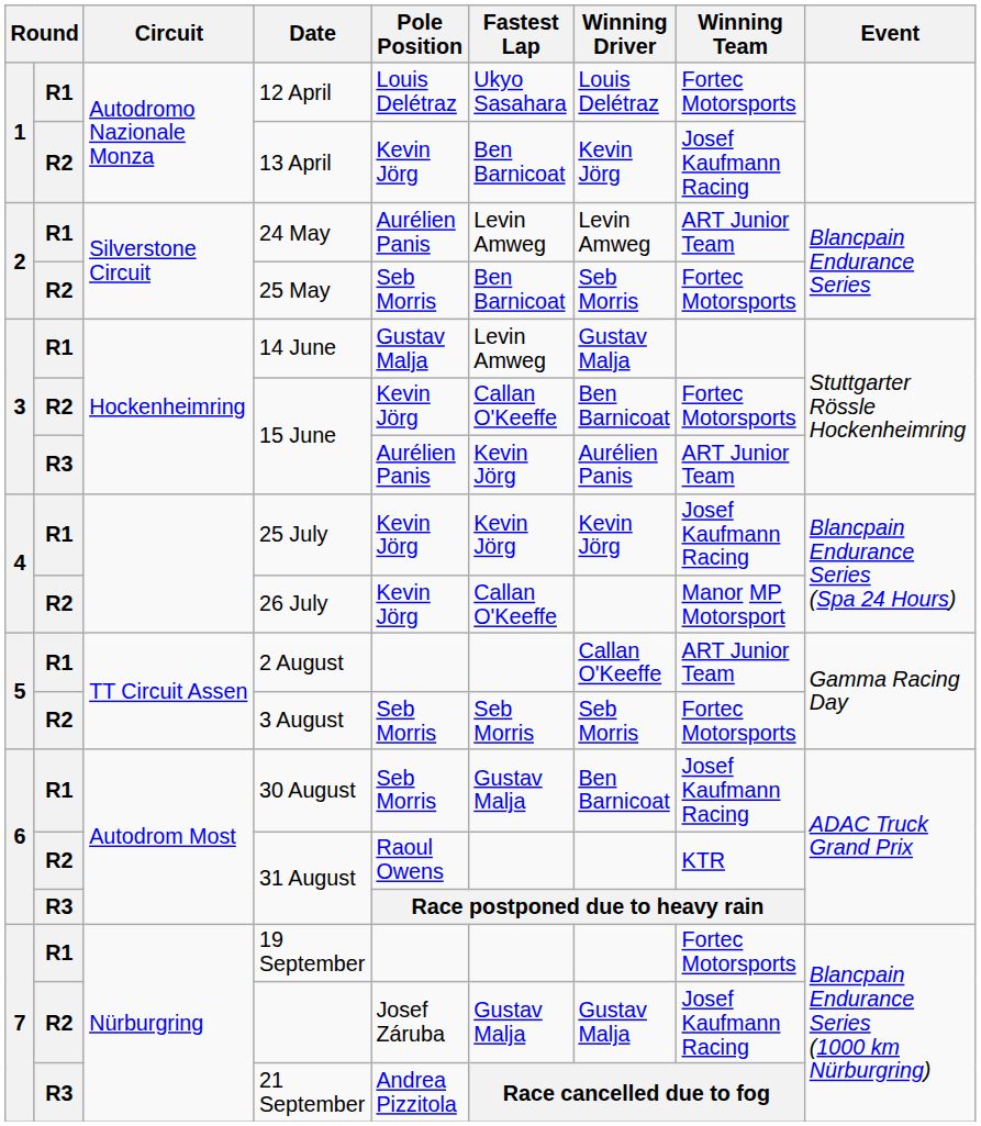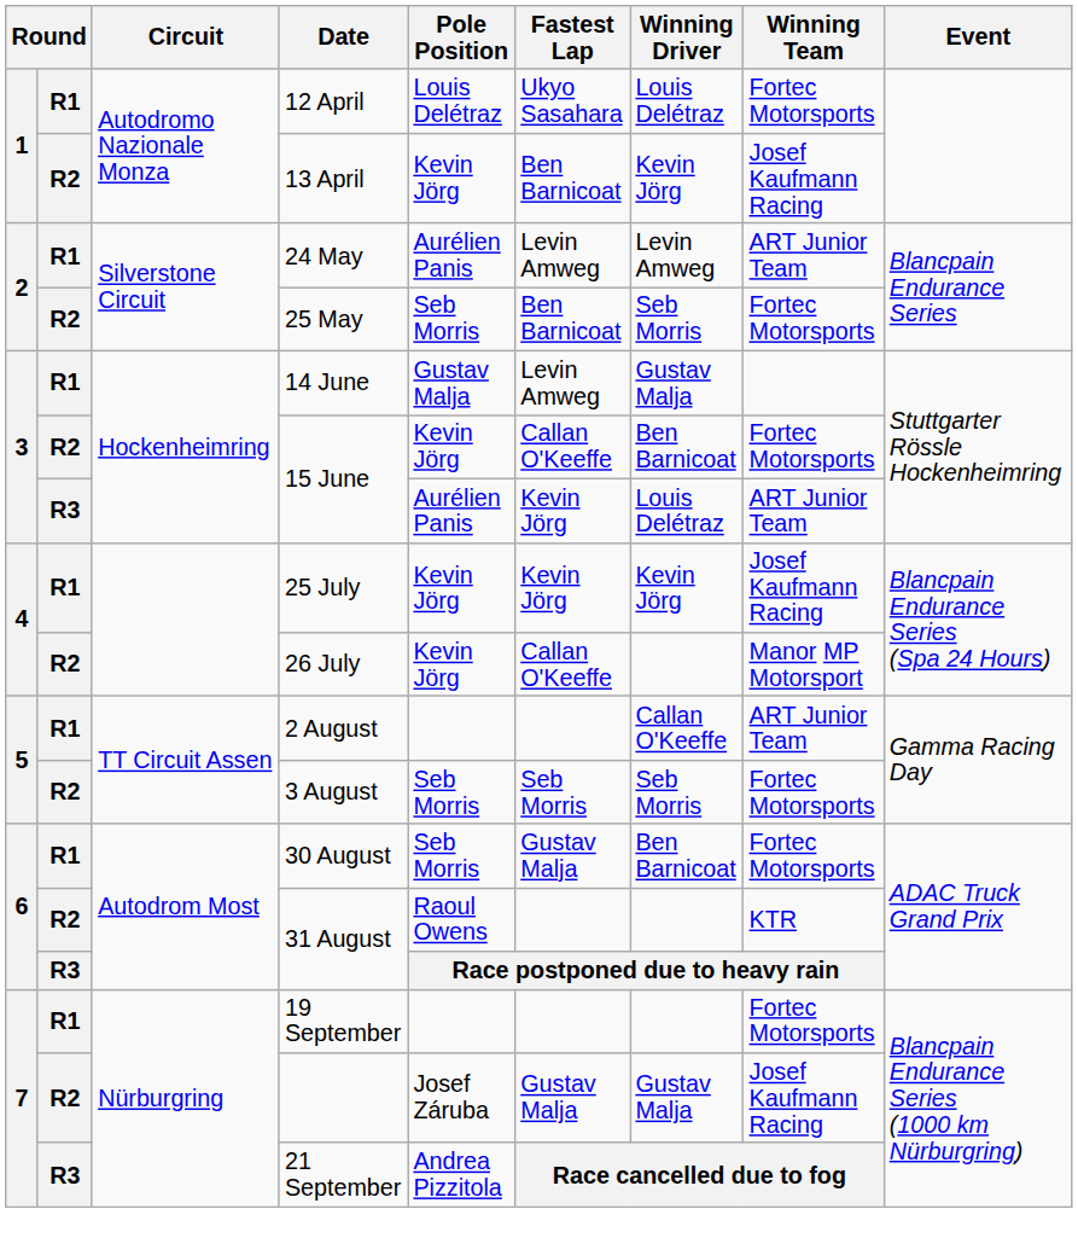R3 / 15 June | Winning Driver: Aurélien Panis -> Louis Delétraz
30 August | Winning Team: Josef Kaufmann Racing -> Fortec Motorsports
